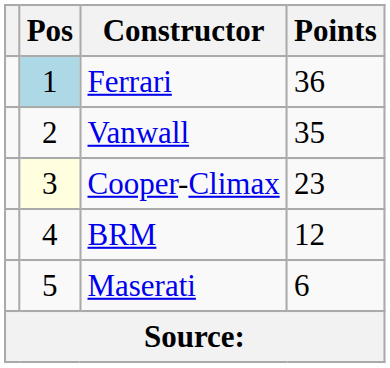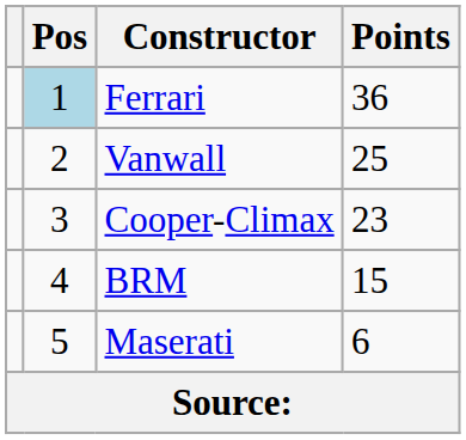Vanwall | Points: 35 -> 25
Cooper-Climax | Pos: lightyellow background -> no background
BRM | Points: 12 -> 15
